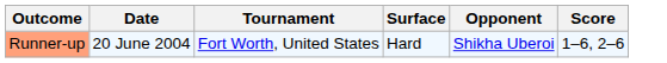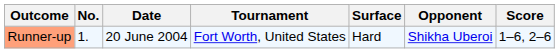+ column: No. | 1.
